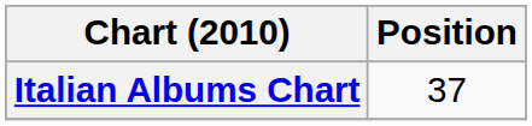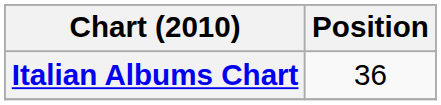Italian Albums Chart | Position: 37 -> 36
